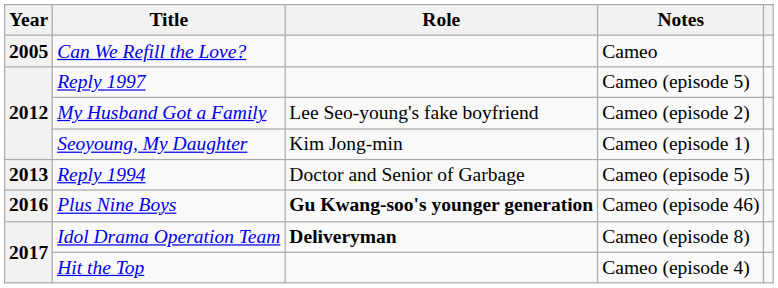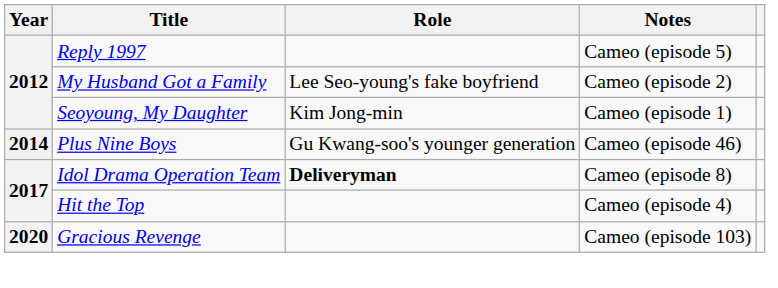- row: 2005 | Can We Refill the Love? | Cameo
- row: 2013 | Reply 1994 | Doctor and Senior of Garbage | Cameo (episode 5)
Plus Nine Boys | Year: 2016 -> 2014
Plus Nine Boys | Role: bold -> normal
+ row: 2020 | Gracious Revenge | Cameo (episode 103)
